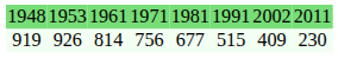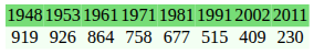919 | column 3: 814 -> 864
919 | column 4: 756 -> 758
